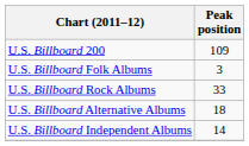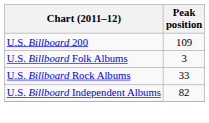- row: U.S. Billboard Alternative Albums | 18
U.S. Billboard Independent Albums | Peak position: 14 -> 82
